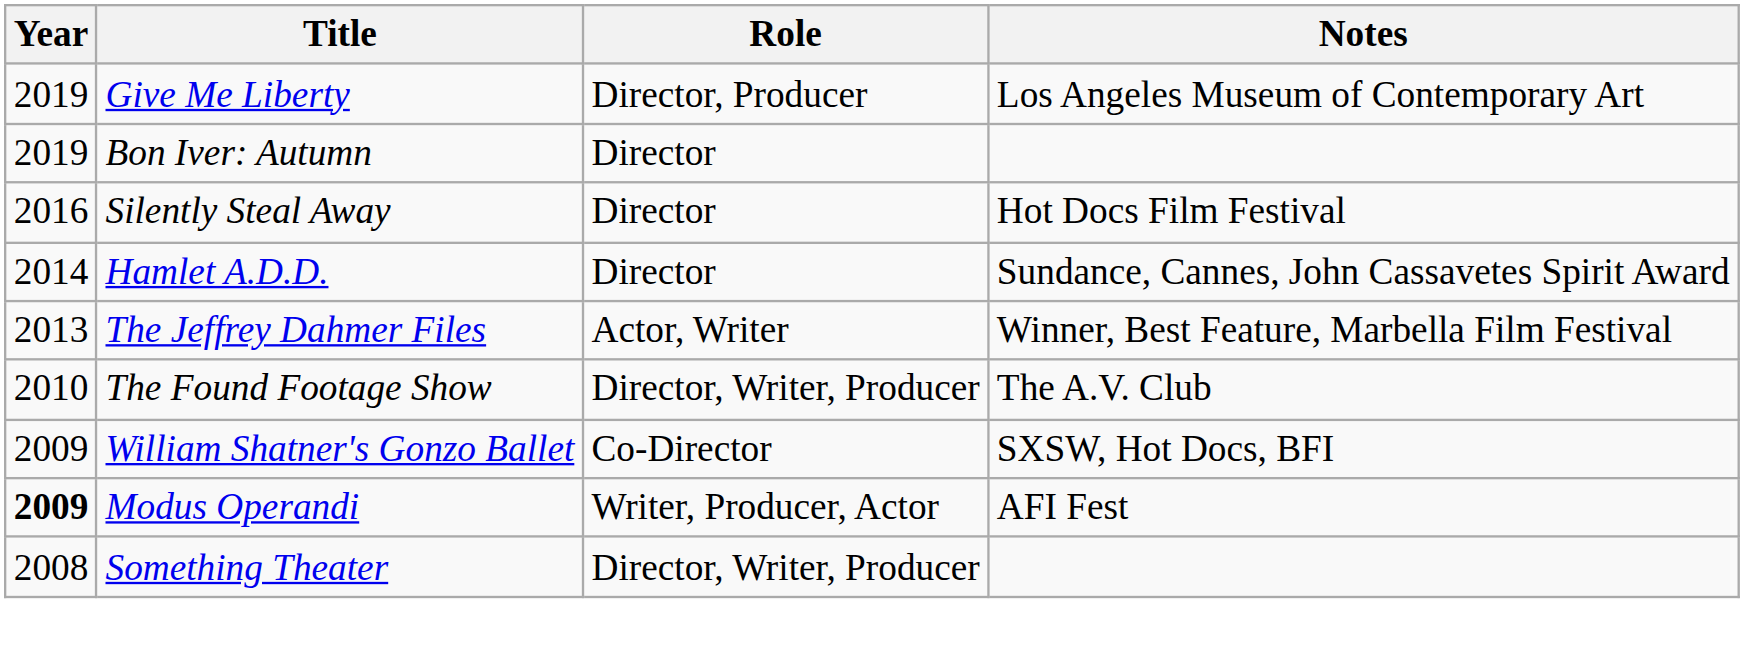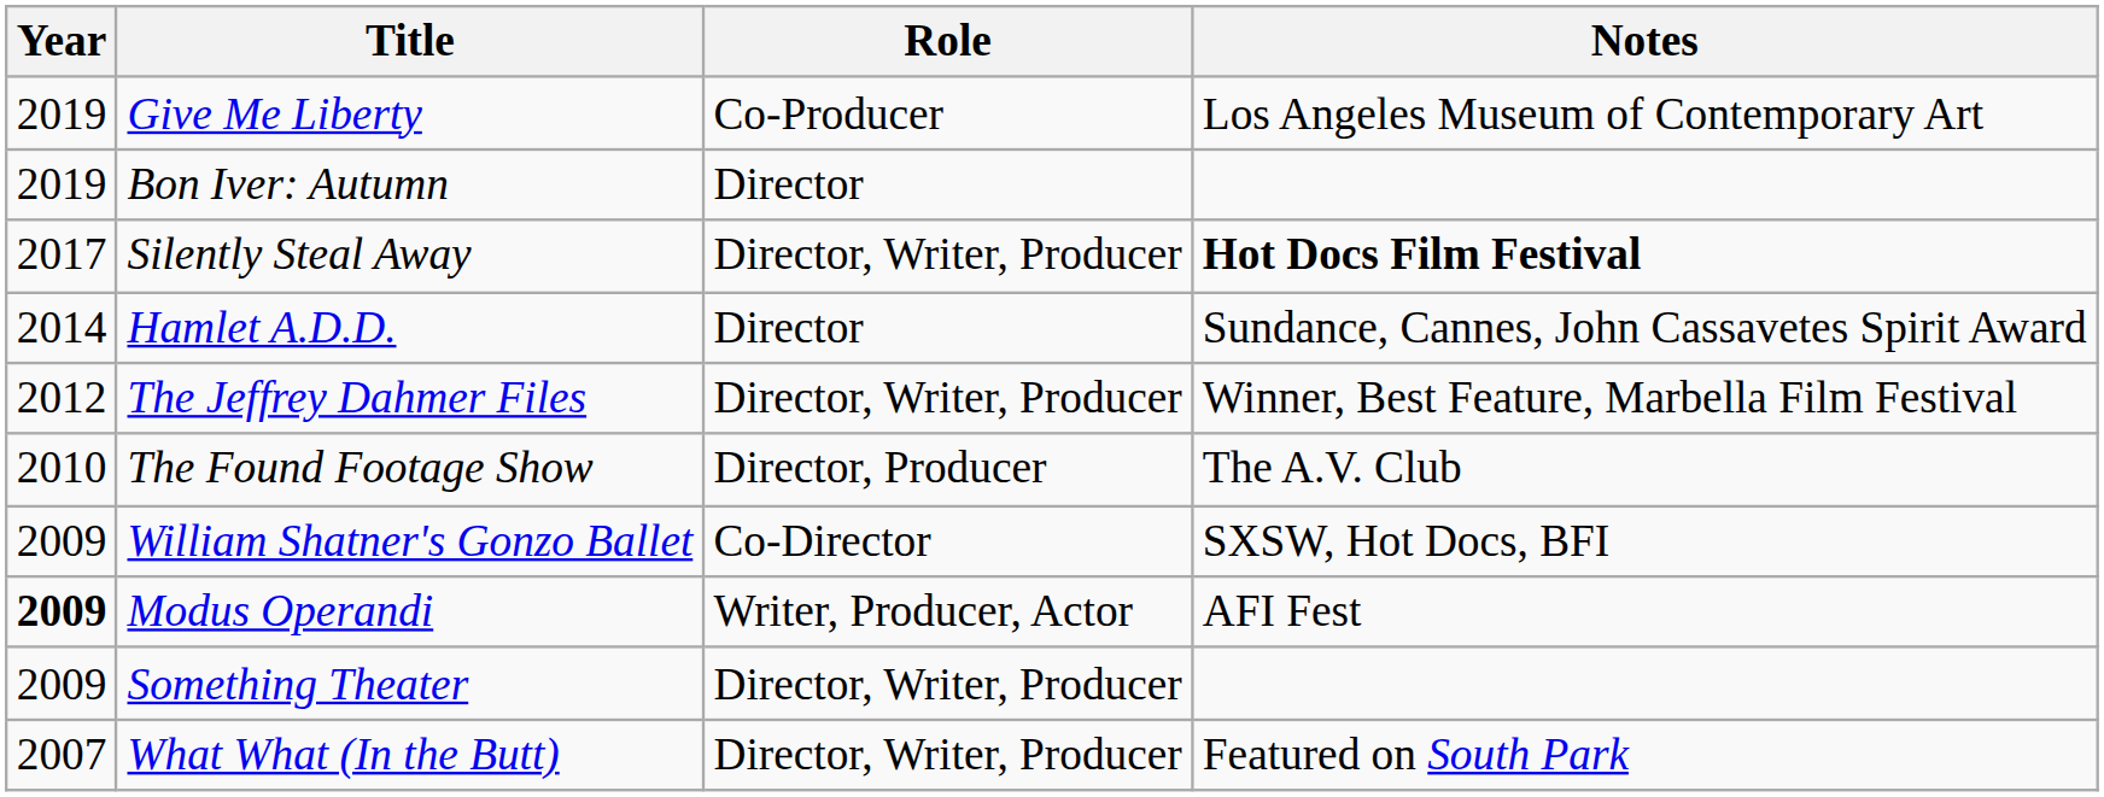Give Me Liberty | Role: Director, Producer -> Co-Producer
Silently Steal Away | Year: 2016 -> 2017
Silently Steal Away | Role: Director -> Director, Writer, Producer
Silently Steal Away | Notes: normal -> bold
The Jeffrey Dahmer Files | Year: 2013 -> 2012
The Jeffrey Dahmer Files | Role: Actor, Writer -> Director, Writer, Producer
The Found Footage Show | Role: Director, Writer, Producer -> Director, Producer
Something Theater | Year: 2008 -> 2009
+ row: 2007 | What What (In the Butt) | Director, Writer, Producer | Featured on South Park
